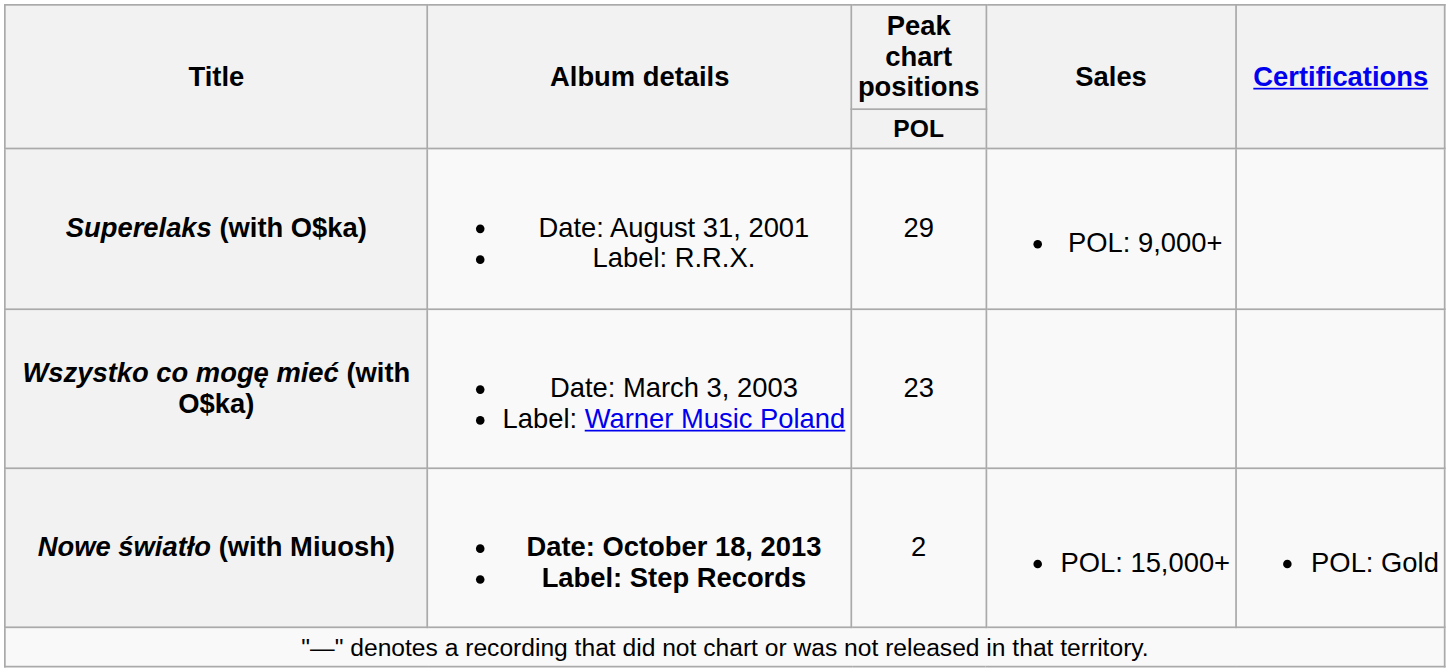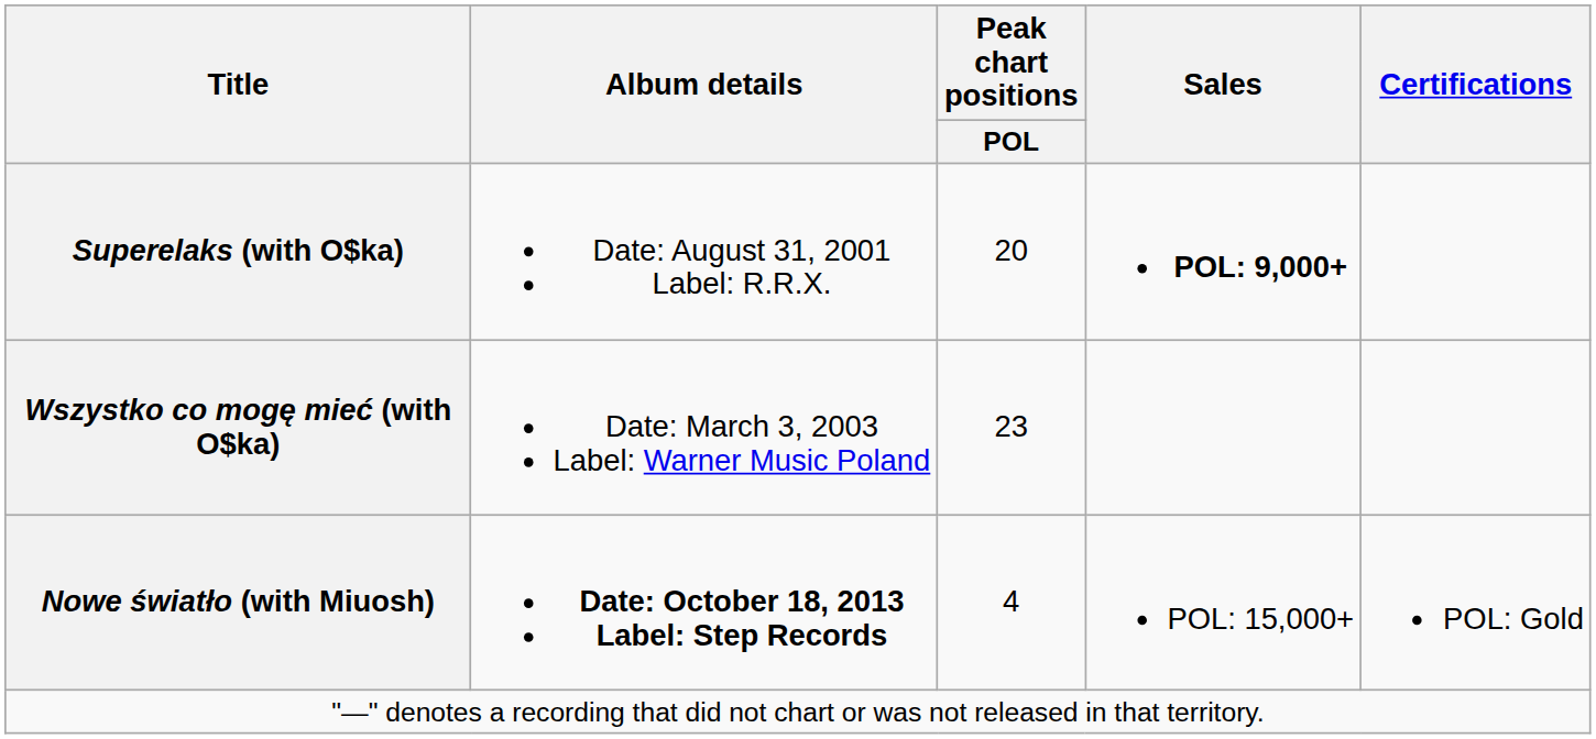Superelaks (with O$ka) | Peak chart positions / POL: 29 -> 20
Superelaks (with O$ka) | Sales: normal -> bold
Nowe światło (with Miuosh) | Peak chart positions / POL: 2 -> 4
